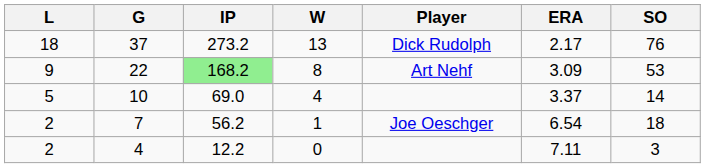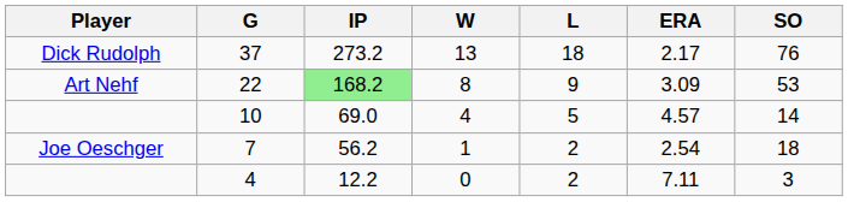columns swapped: Player <-> L
10 | ERA: 3.37 -> 4.57
7 | ERA: 6.54 -> 2.54
